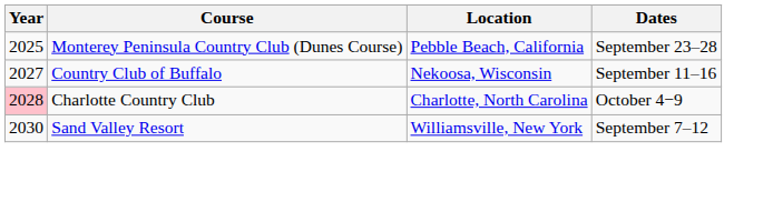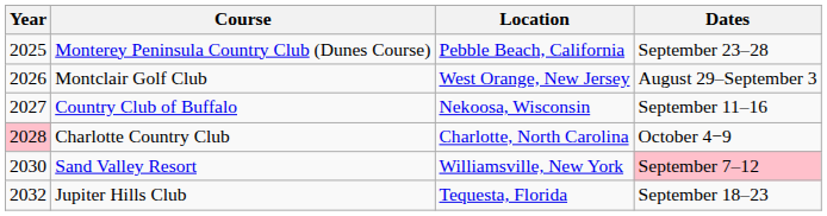+ row: 2026 | Montclair Golf Club | West Orange, New Jersey | August 29–September 3
Sand Valley Resort | Dates: no background -> pink background
+ row: 2032 | Jupiter Hills Club | Tequesta, Florida | September 18–23
